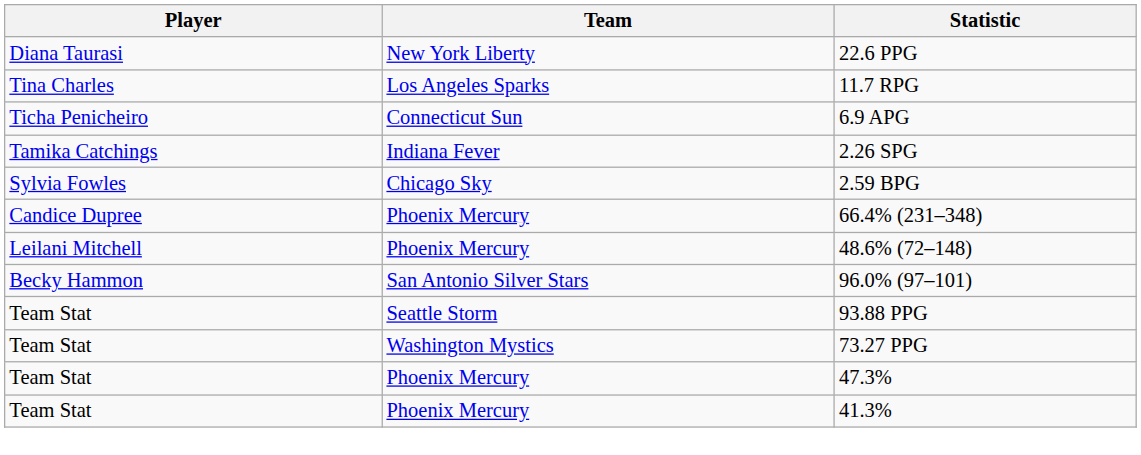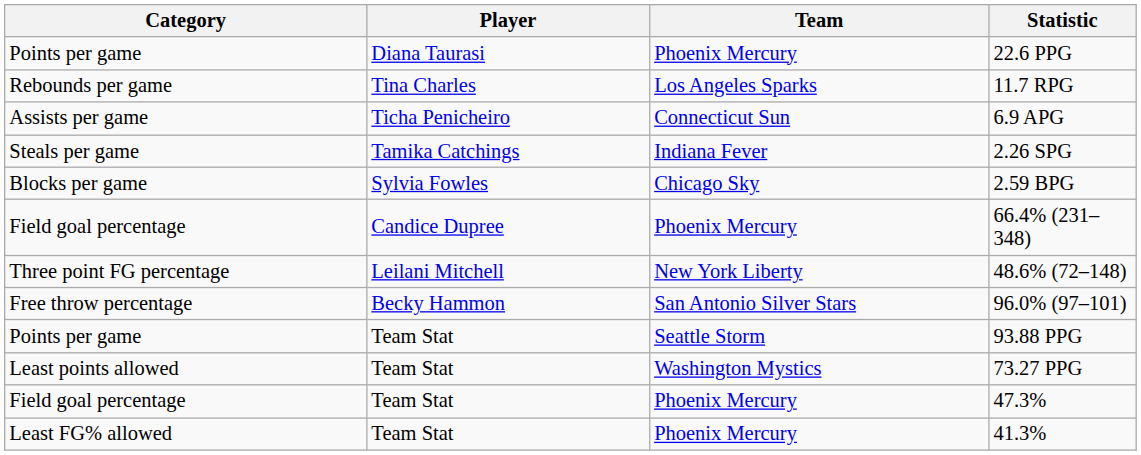+ column: Category | Points per game | Rebounds per game | Assists per game | Steals per game | Blocks per game | Field goal percentage | Three point FG percentage | Free throw percentage | Points per game | Least points allowed | Field goal percentage | Least FG% allowed
22.6 PPG | Team: New York Liberty -> Phoenix Mercury
48.6% (72–148) | Team: Phoenix Mercury -> New York Liberty
